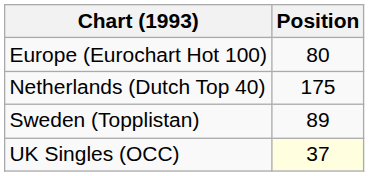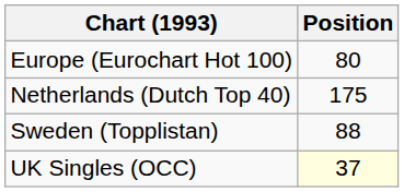Sweden (Topplistan) | Position: 89 -> 88
